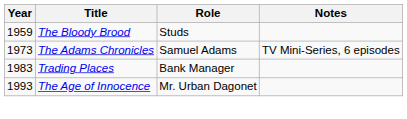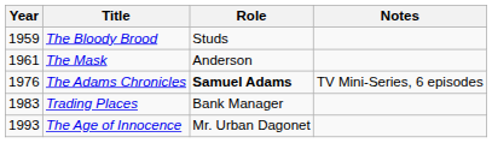+ row: 1961 | The Mask | Anderson
The Adams Chronicles | Year: 1973 -> 1976
The Adams Chronicles | Role: normal -> bold
